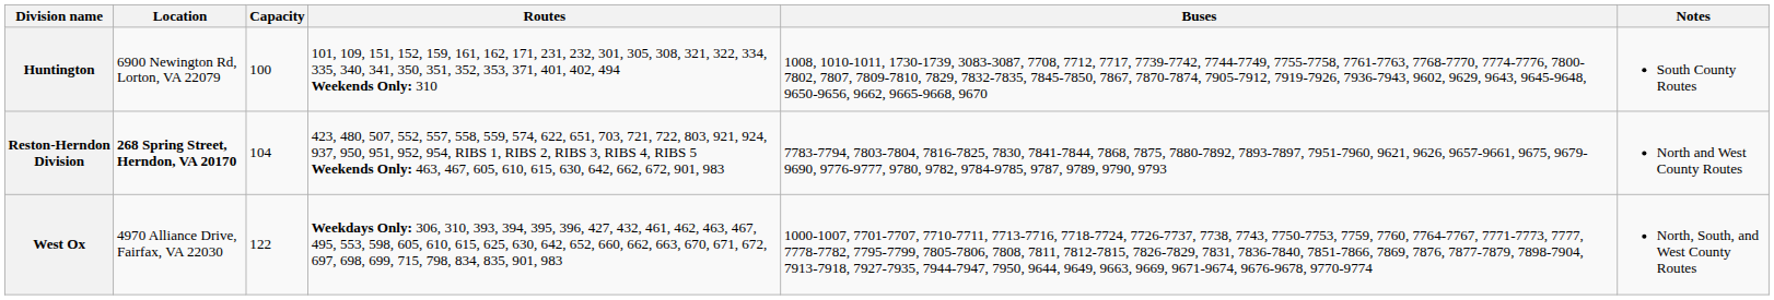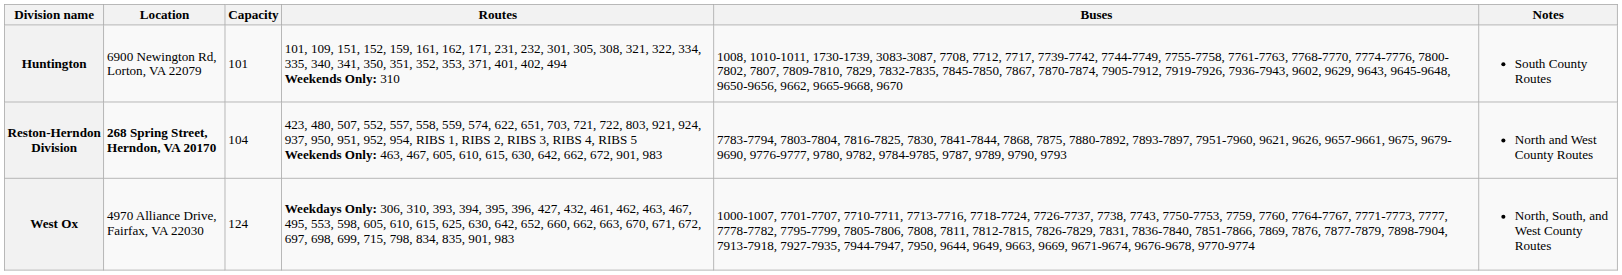Huntington | Capacity: 100 -> 101
West Ox | Capacity: 122 -> 124
